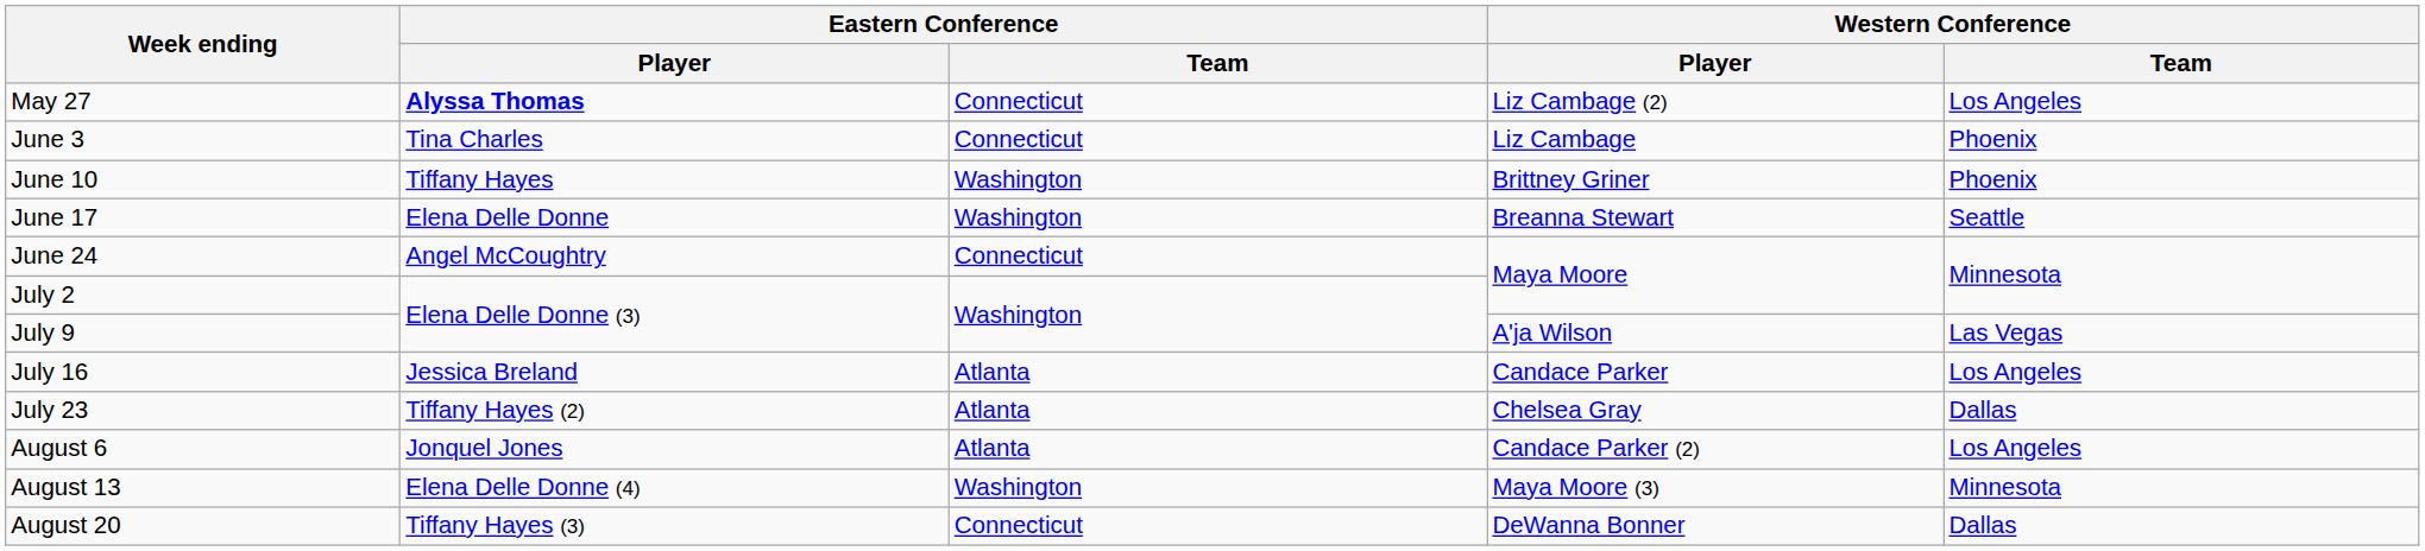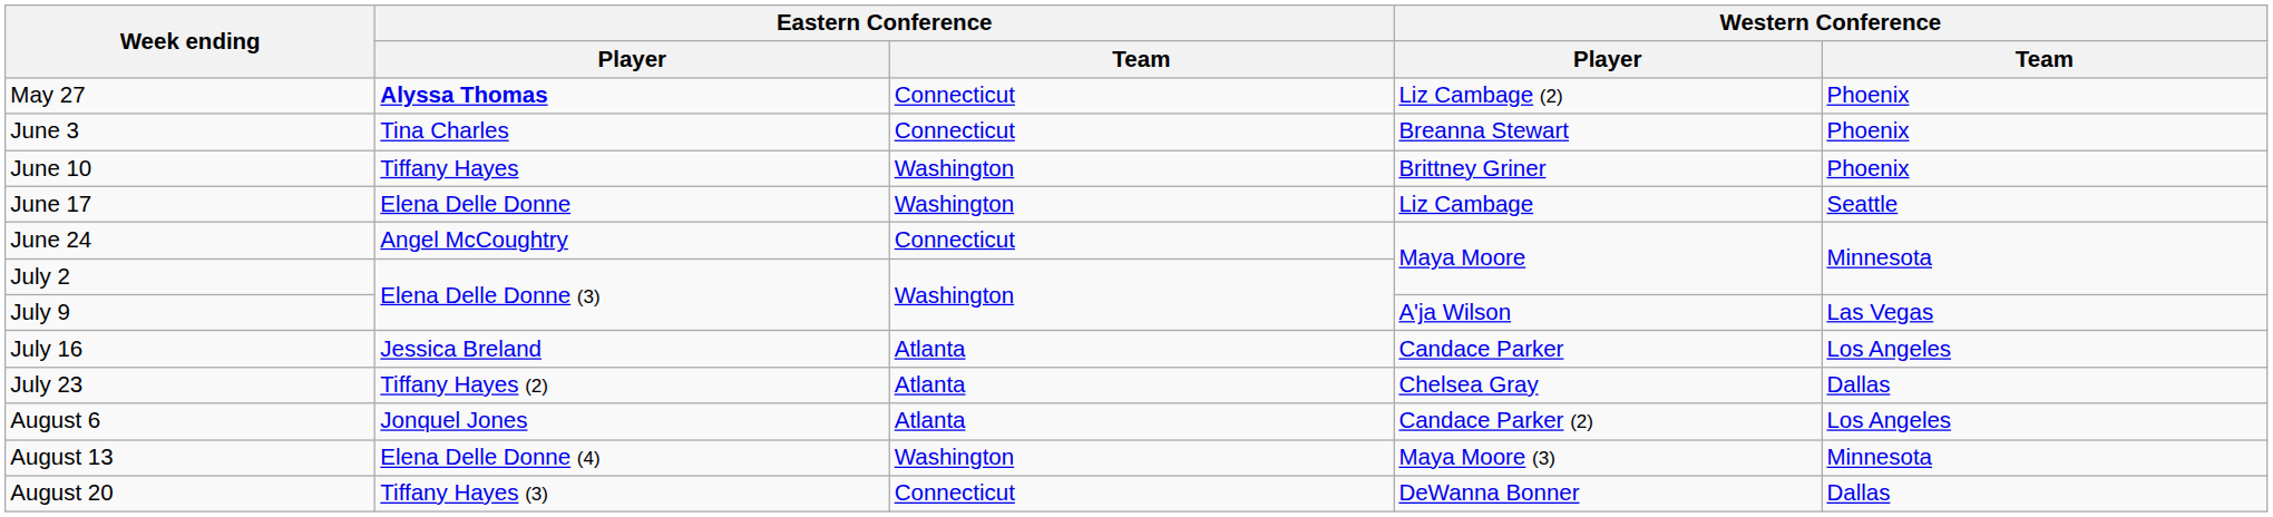May 27 | Western Conference / Team: Los Angeles -> Phoenix
June 3 | Western Conference / Player: Liz Cambage -> Breanna Stewart
June 17 | Western Conference / Player: Breanna Stewart -> Liz Cambage
